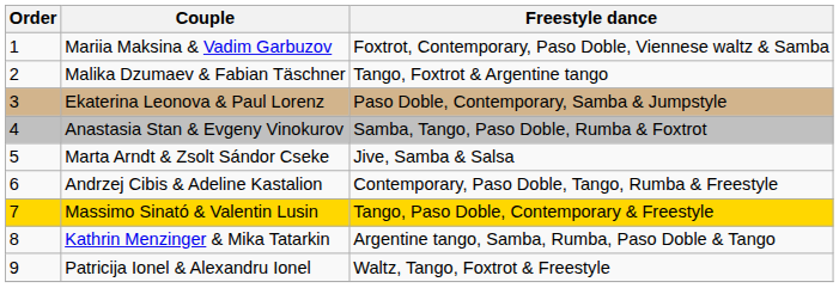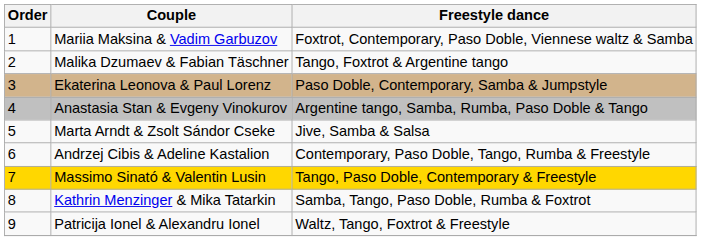Anastasia Stan & Evgeny Vinokurov | Freestyle dance: Samba, Tango, Paso Doble, Rumba & Foxtrot -> Argentine tango, Samba, Rumba, Paso Doble & Tango
Kathrin Menzinger & Mika Tatarkin | Freestyle dance: Argentine tango, Samba, Rumba, Paso Doble & Tango -> Samba, Tango, Paso Doble, Rumba & Foxtrot
